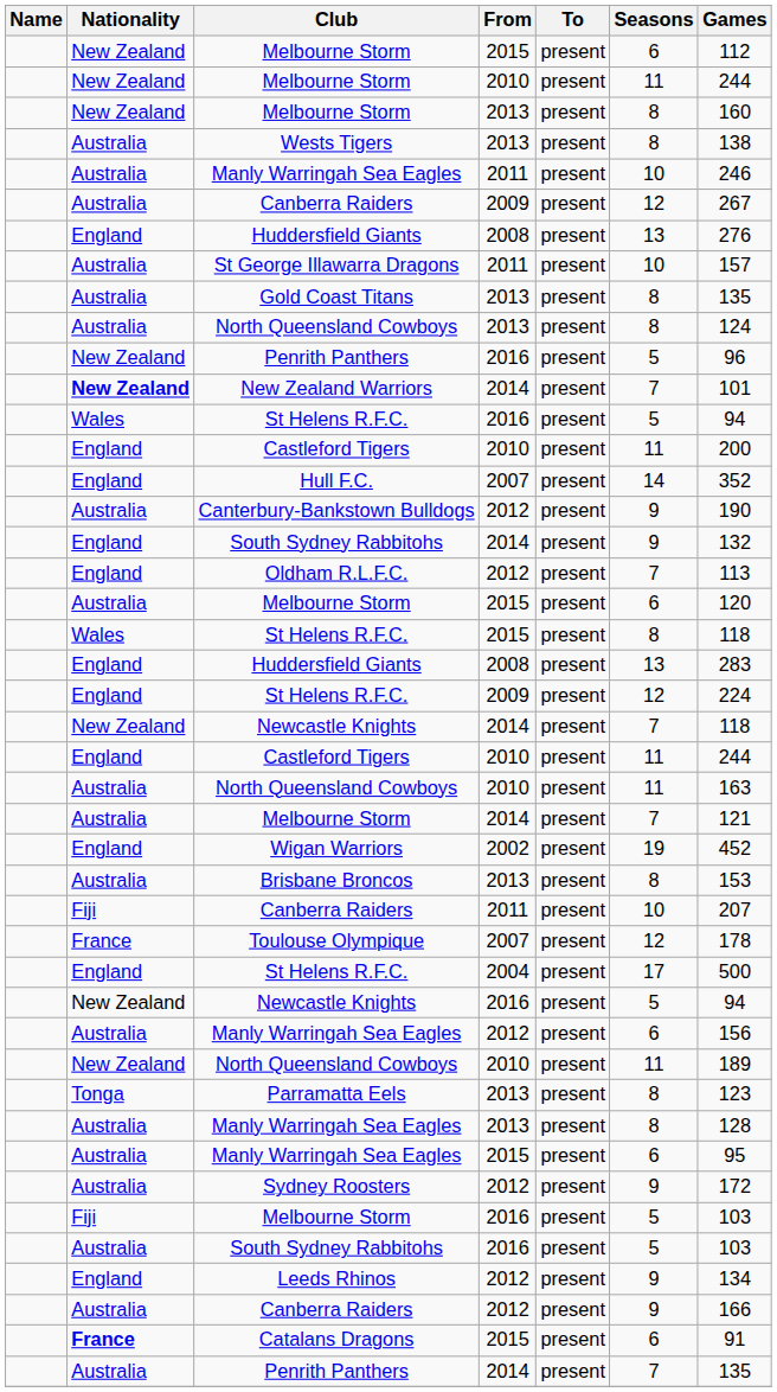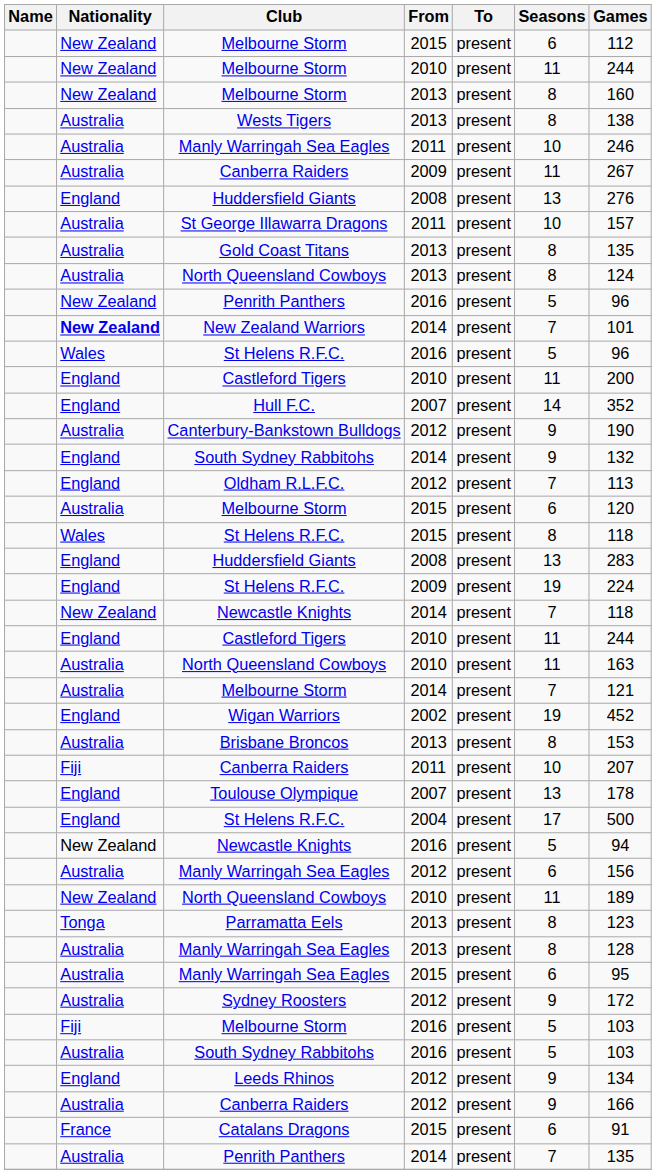Canberra Raiders / 2009 | Seasons: 12 -> 11
St Helens R.F.C. / 2016 | Games: 94 -> 96
St Helens R.F.C. / 2009 | Seasons: 12 -> 19
Toulouse Olympique | Nationality: France -> England
Toulouse Olympique | Seasons: 12 -> 13
Catalans Dragons | Nationality: bold -> normal
